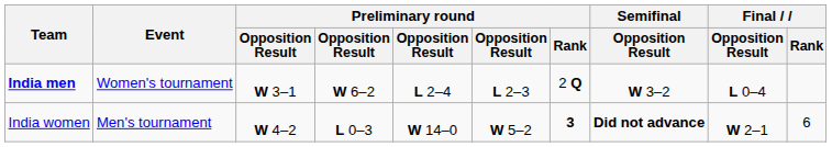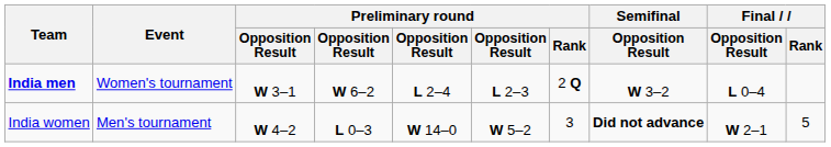India women | Preliminary round / Rank: bold -> normal
India women | Final / Rank: 6 -> 5
